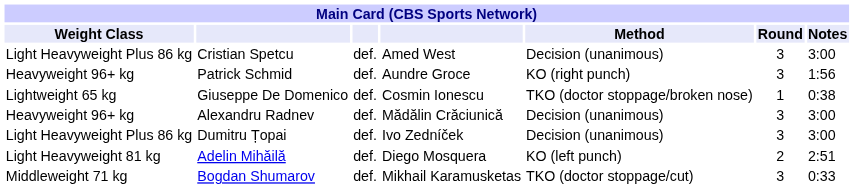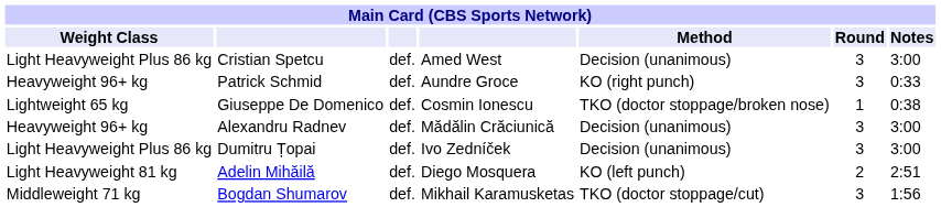Patrick Schmid | Notes: 1:56 -> 0:33
Bogdan Shumarov | Notes: 0:33 -> 1:56
